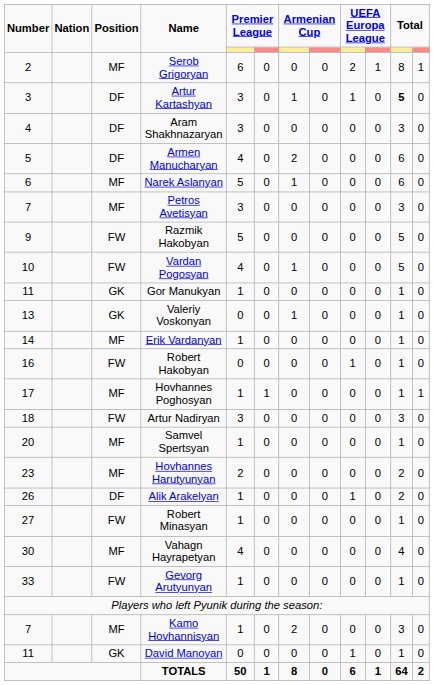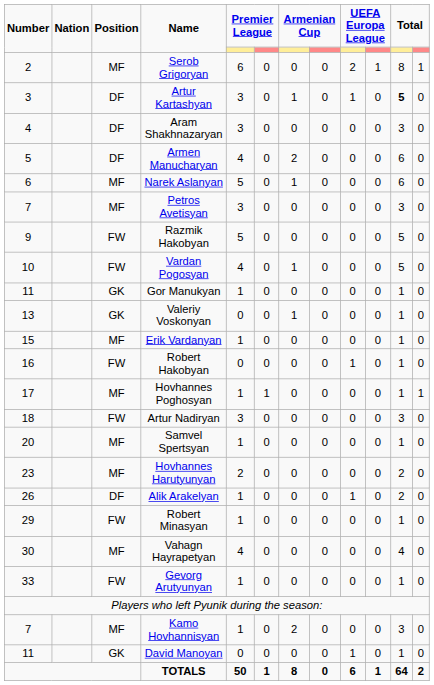Erik Vardanyan | Number: 14 -> 15
Robert Minasyan | Number: 27 -> 29
